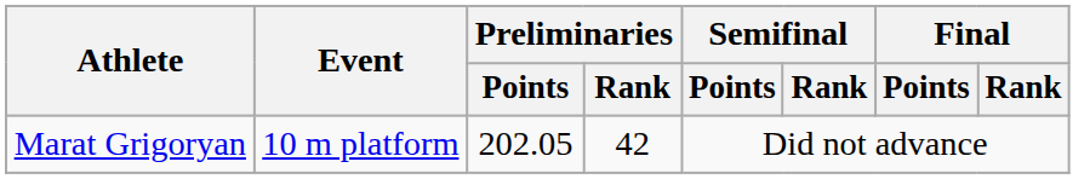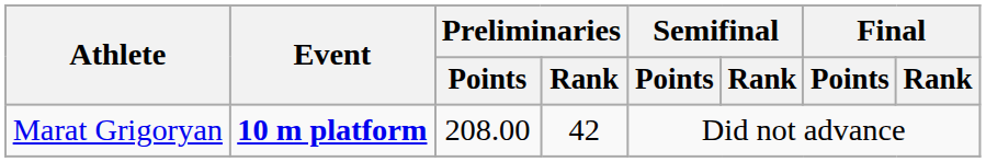Marat Grigoryan | Event: normal -> bold
Marat Grigoryan | Preliminaries / Points: 202.05 -> 208.00
